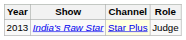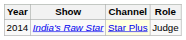India's Raw Star | Year: 2013 -> 2014
